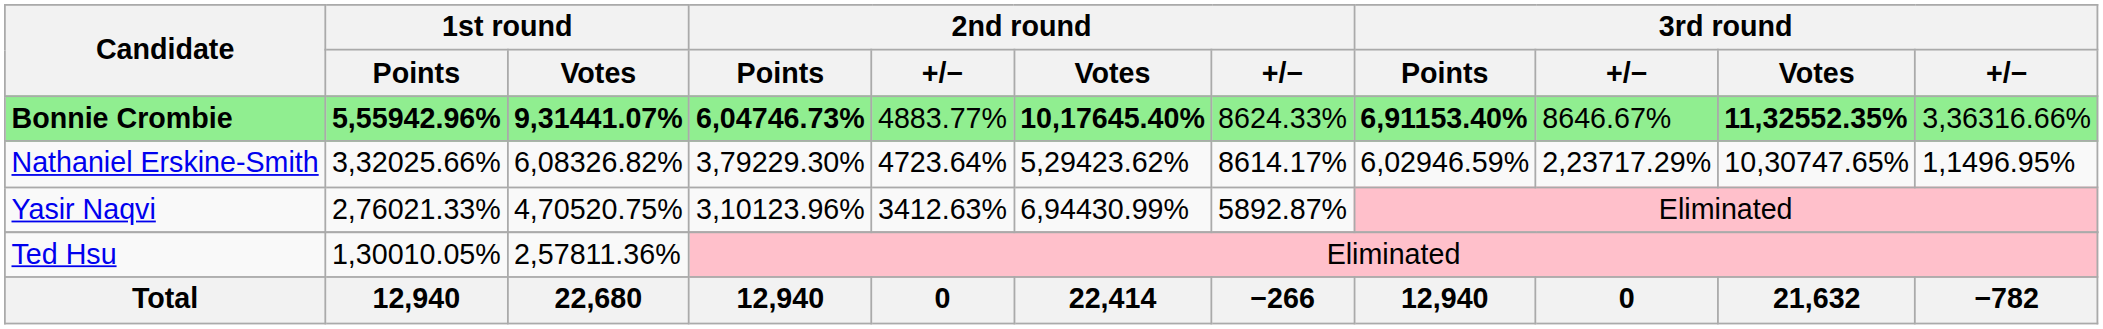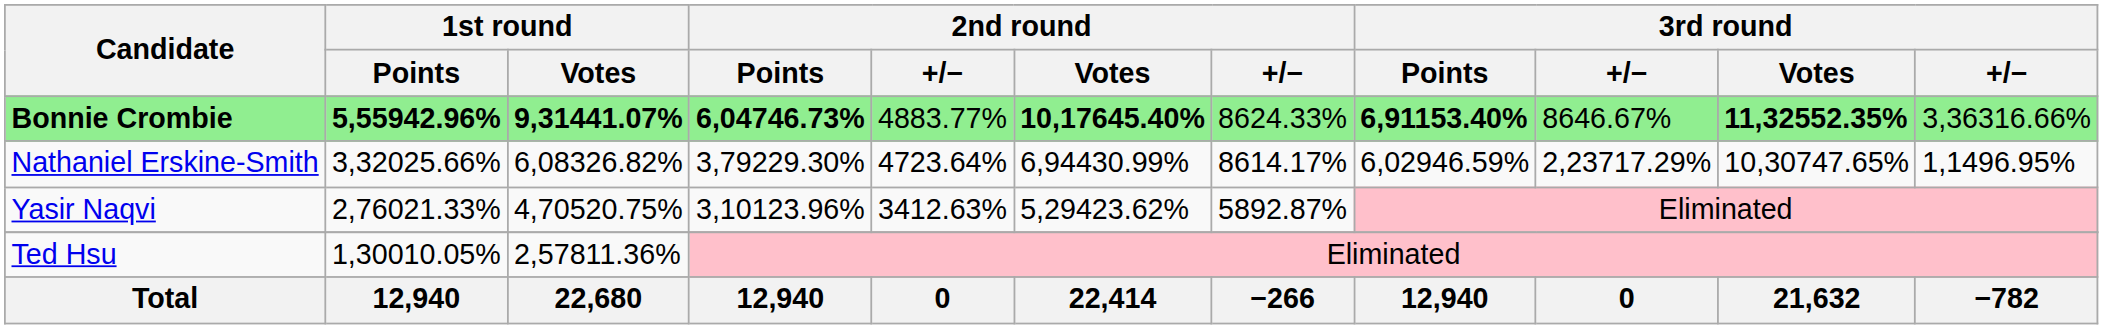Nathaniel Erskine-Smith | 2nd round / Votes: 5,29423.62% -> 6,94430.99%
Yasir Naqvi | 2nd round / Votes: 6,94430.99% -> 5,29423.62%
